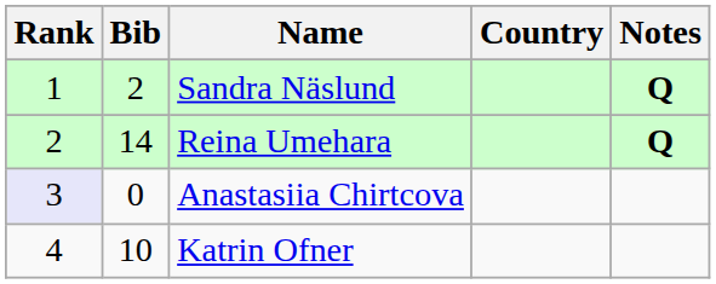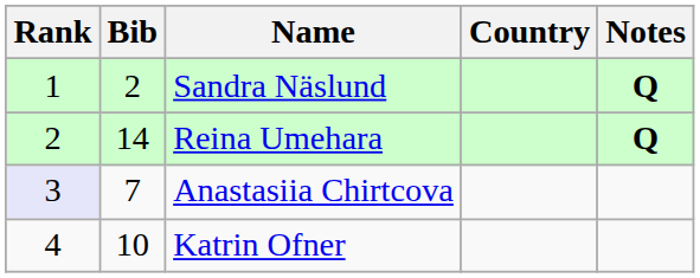Anastasiia Chirtcova | Bib: 0 -> 7
